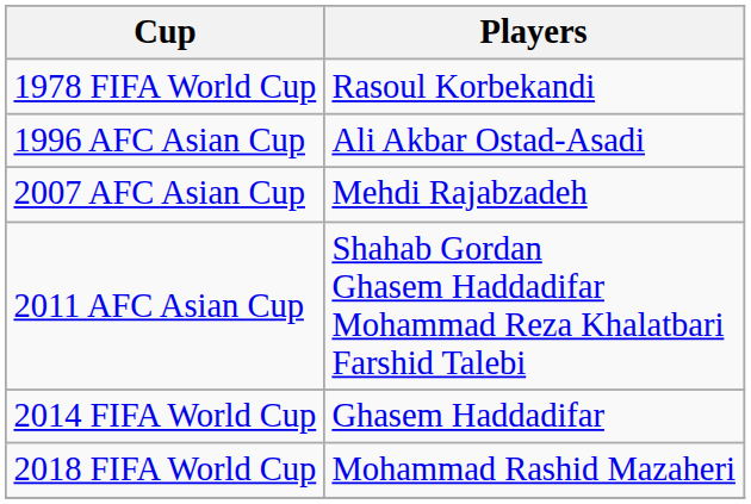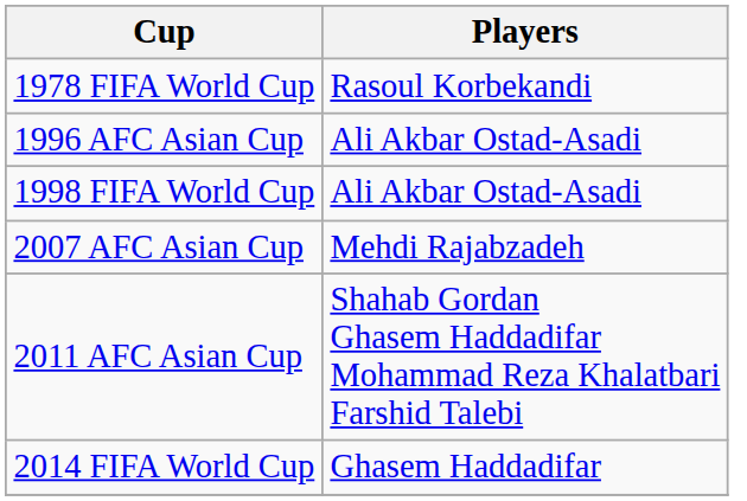+ row: 1998 FIFA World Cup | Ali Akbar Ostad-Asadi
- row: 2018 FIFA World Cup | Mohammad Rashid Mazaheri
